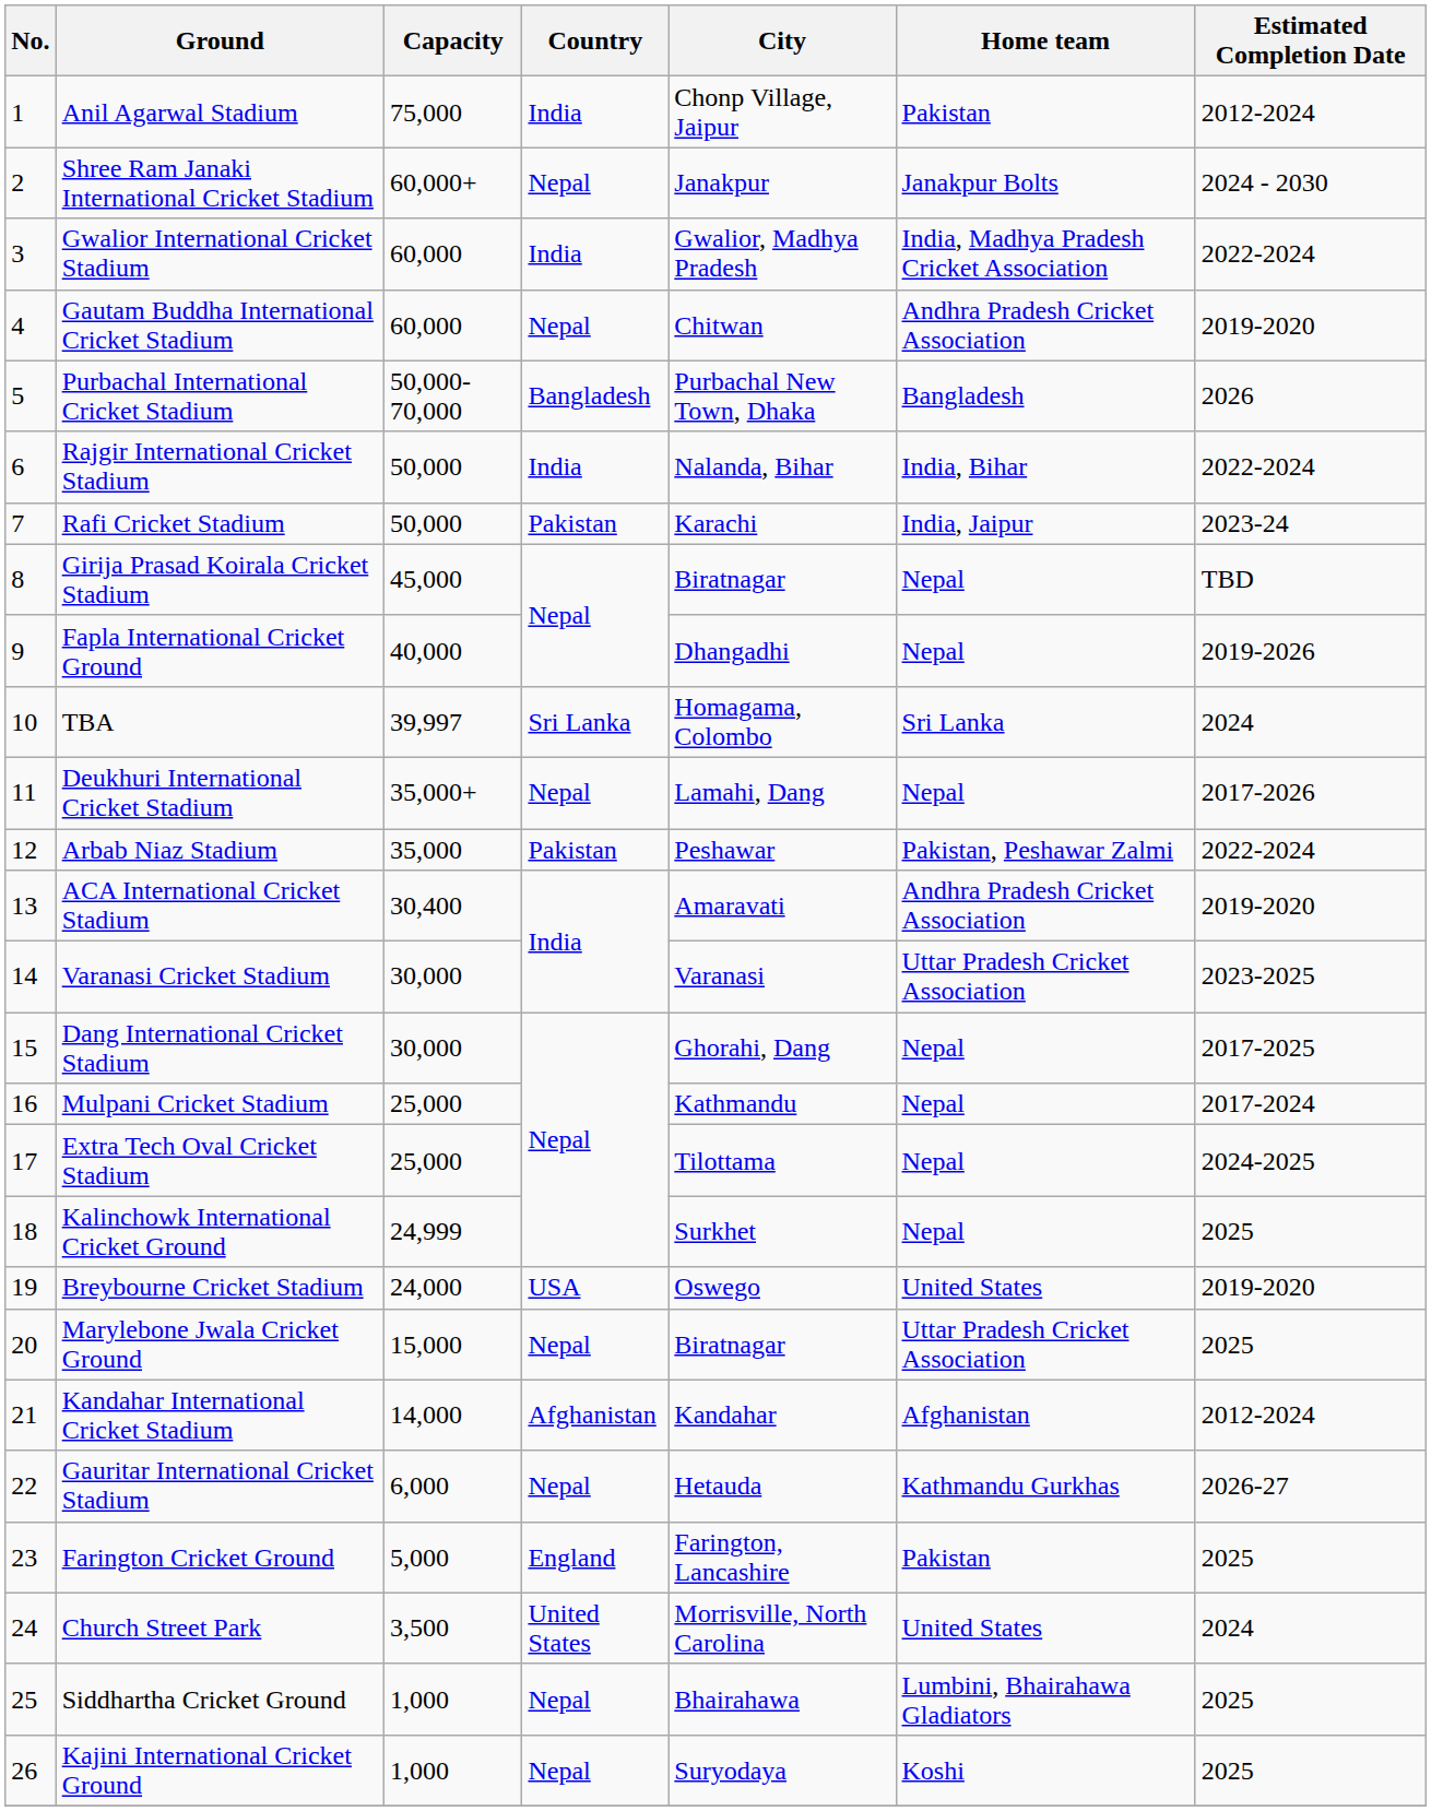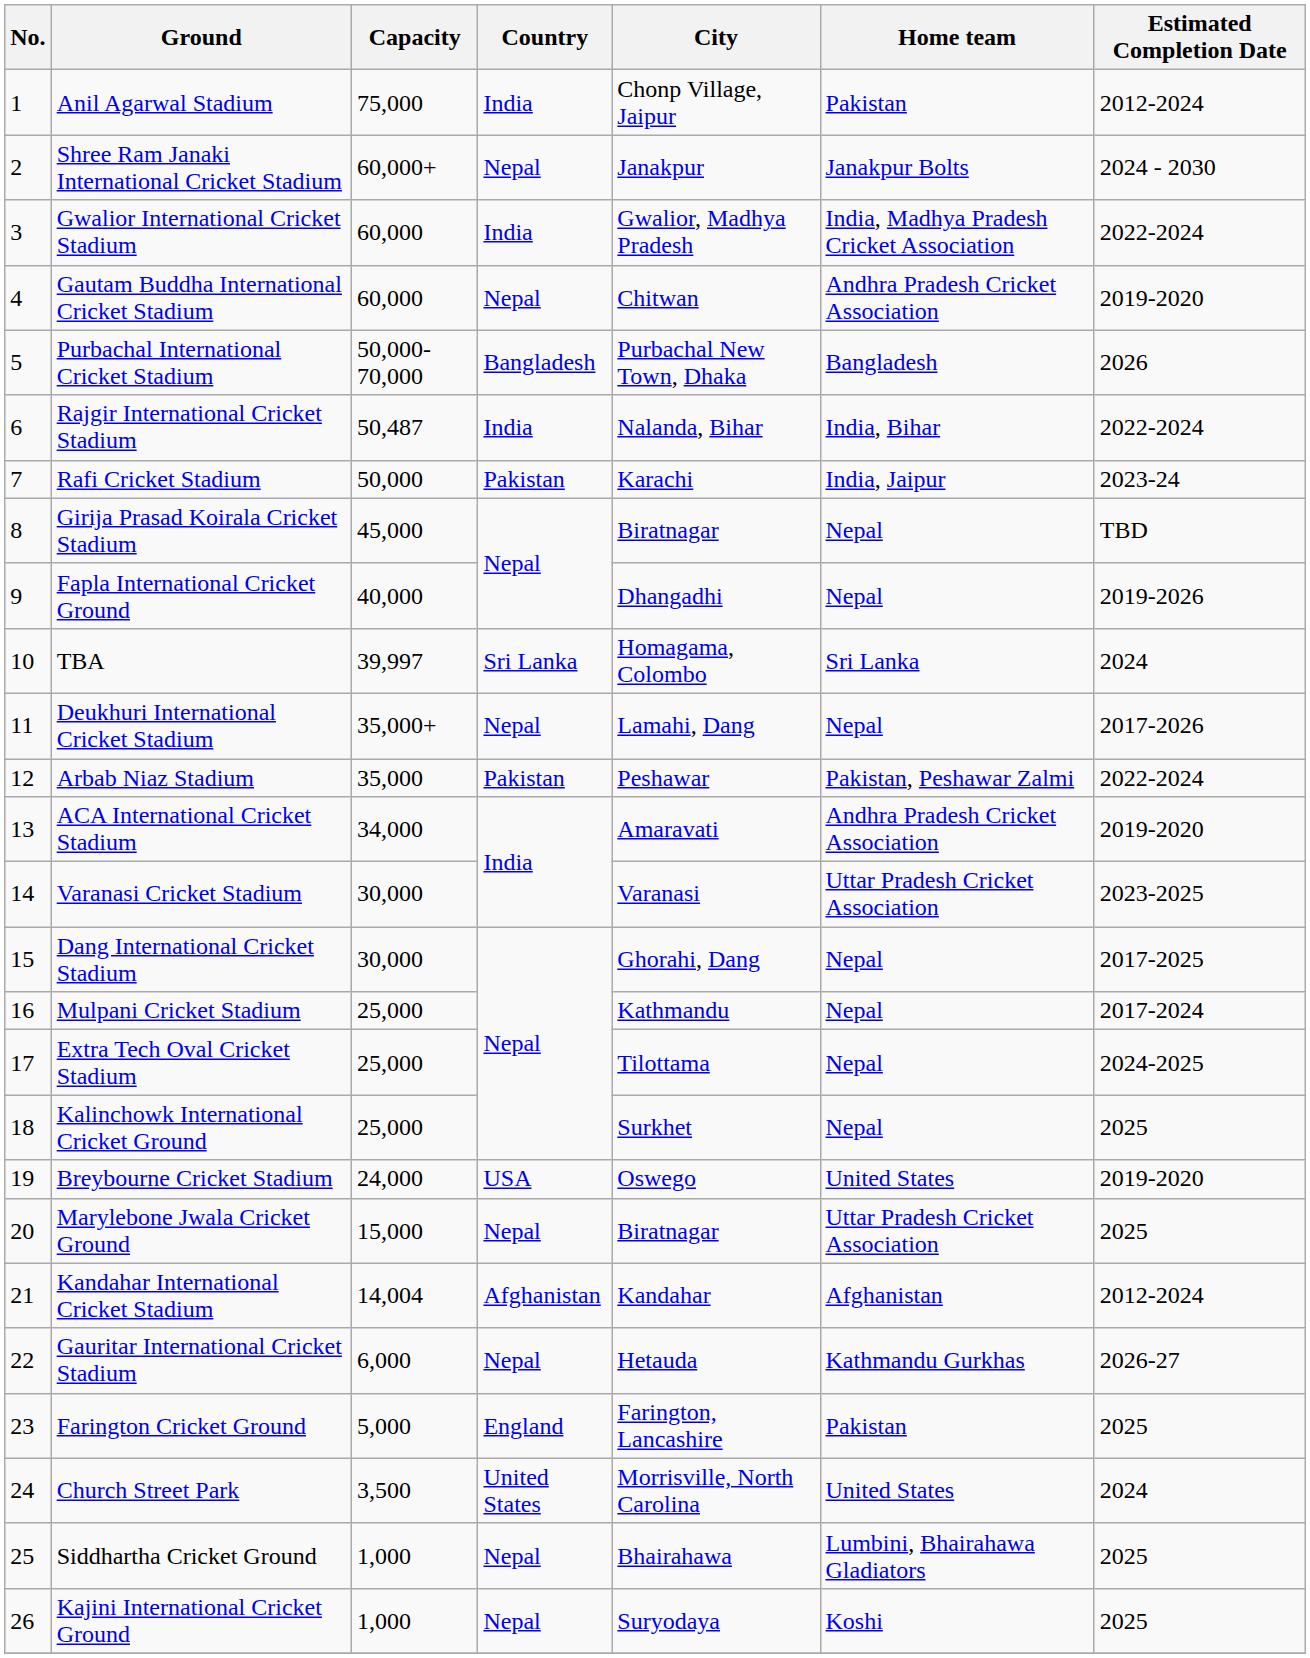Rajgir International Cricket Stadium | Capacity: 50,000 -> 50,487
ACA International Cricket Stadium | Capacity: 30,400 -> 34,000
Kalinchowk International Cricket Ground | Capacity: 24,999 -> 25,000
Kandahar International Cricket Stadium | Capacity: 14,000 -> 14,004
